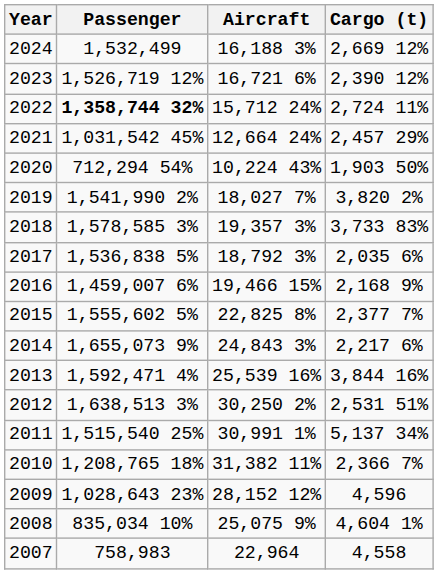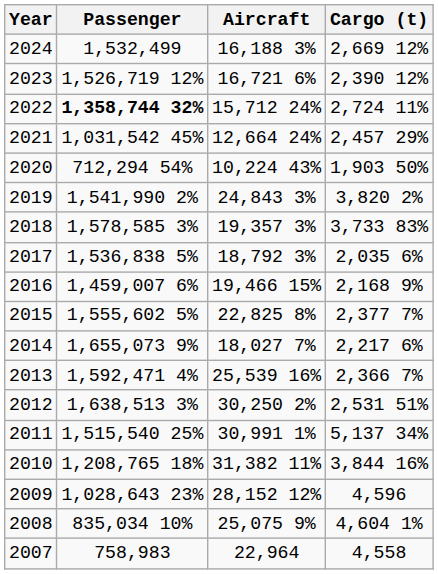2019 | Aircraft: 18,027 7% -> 24,843 3%
2014 | Aircraft: 24,843 3% -> 18,027 7%
2013 | Cargo (t): 3,844 16% -> 2,366 7%
2010 | Cargo (t): 2,366 7% -> 3,844 16%
